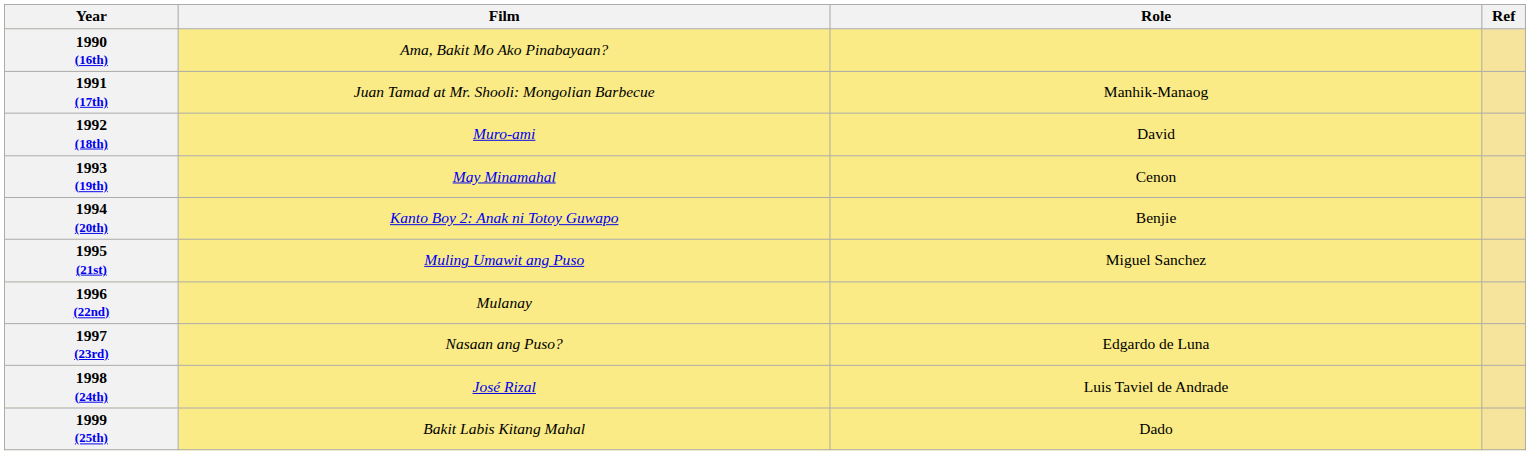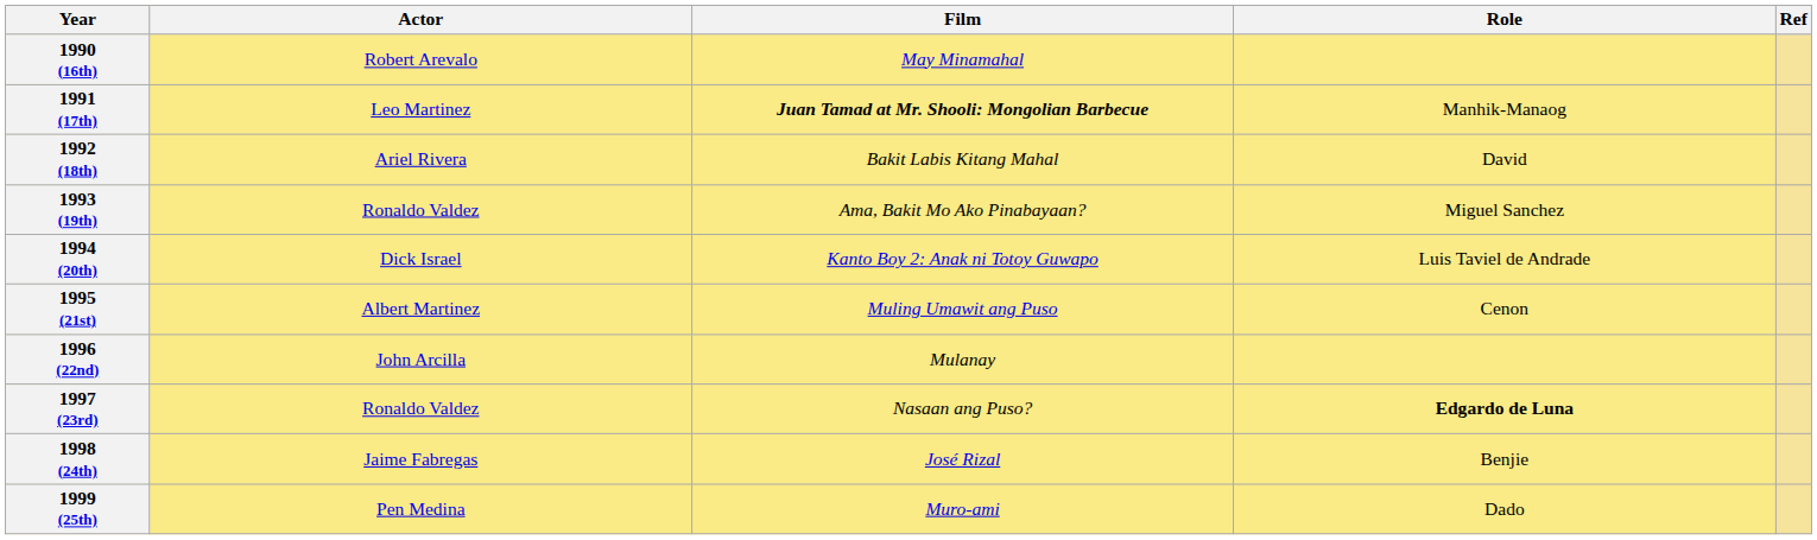+ column: Actor | Robert Arevalo | Leo Martinez | Ariel Rivera | Ronaldo Valdez | Dick Israel | Albert Martinez | John Arcilla | Ronaldo Valdez | Jaime Fabregas | Pen Medina
1990 (16th) | Film: Ama, Bakit Mo Ako Pinabayaan? -> May Minamahal
1991 (17th) | Film: normal -> bold
1992 (18th) | Film: Muro-ami -> Bakit Labis Kitang Mahal
1993 (19th) | Film: May Minamahal -> Ama, Bakit Mo Ako Pinabayaan?
1993 (19th) | Role: Cenon -> Miguel Sanchez
1994 (20th) | Role: Benjie -> Luis Taviel de Andrade
1995 (21st) | Role: Miguel Sanchez -> Cenon
1997 (23rd) | Role: normal -> bold
1998 (24th) | Role: Luis Taviel de Andrade -> Benjie
1999 (25th) | Film: Bakit Labis Kitang Mahal -> Muro-ami
